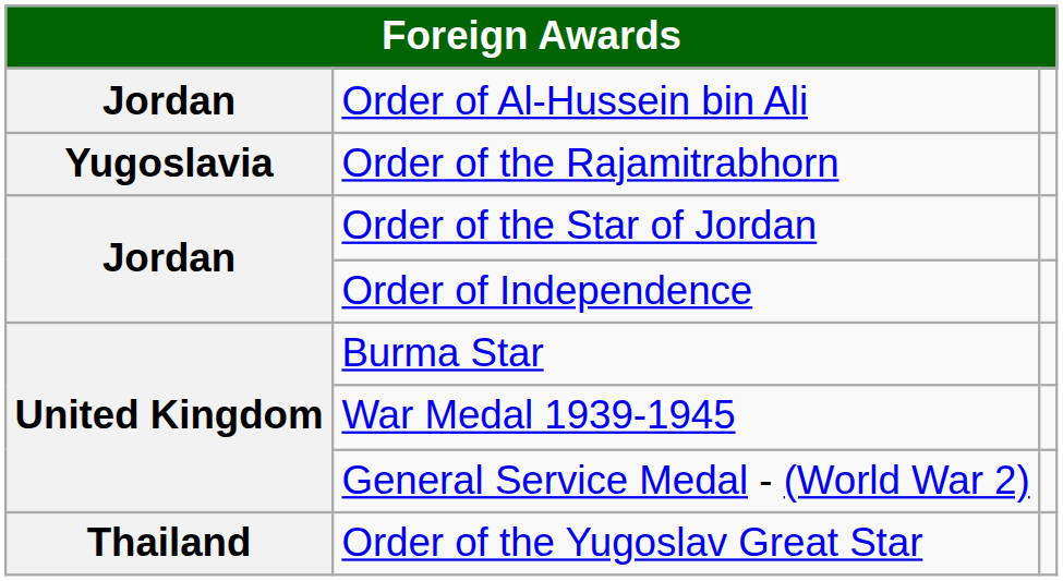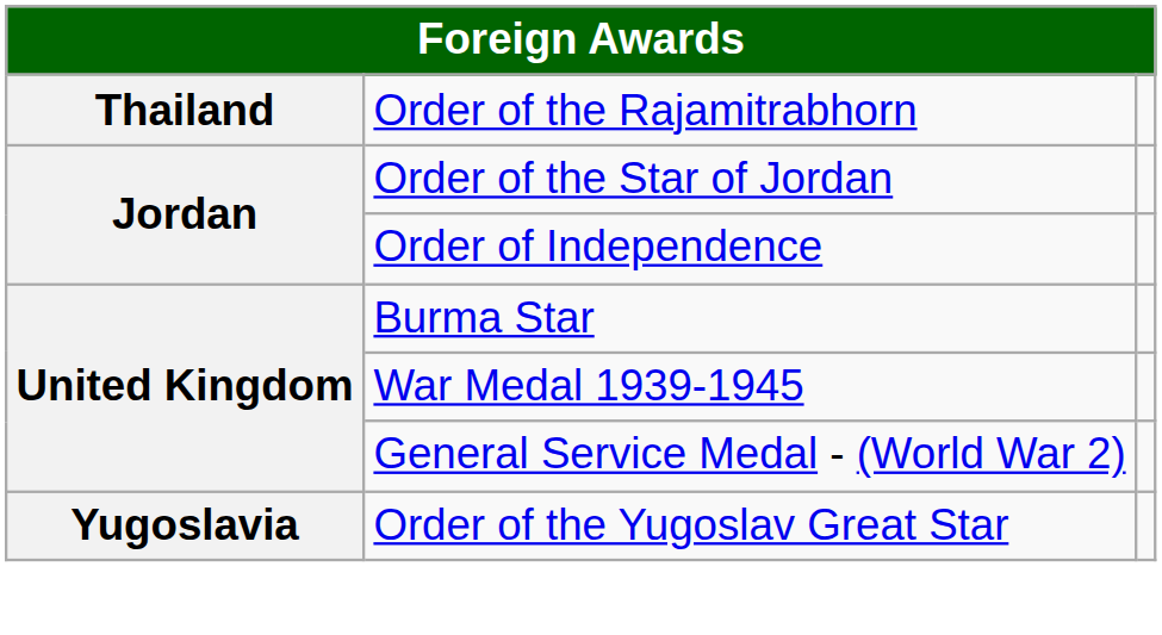- row: Jordan | Order of Al-Hussein bin Ali
Order of the Rajamitrabhorn | column 1: Yugoslavia -> Thailand
Order of the Yugoslav Great Star | column 1: Thailand -> Yugoslavia
